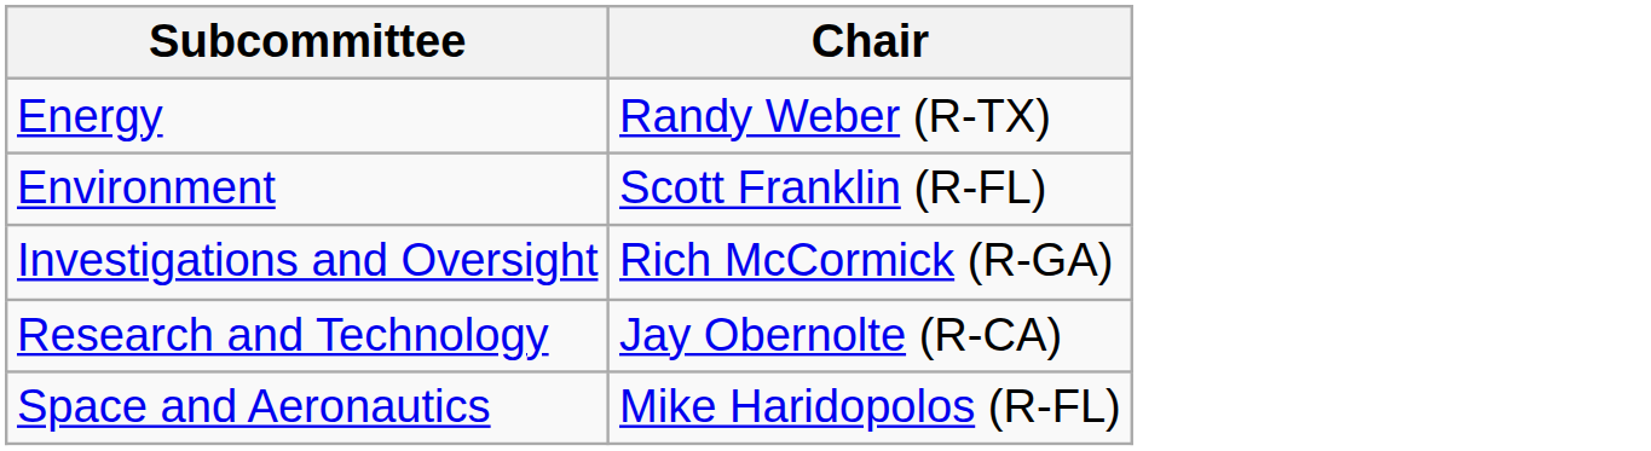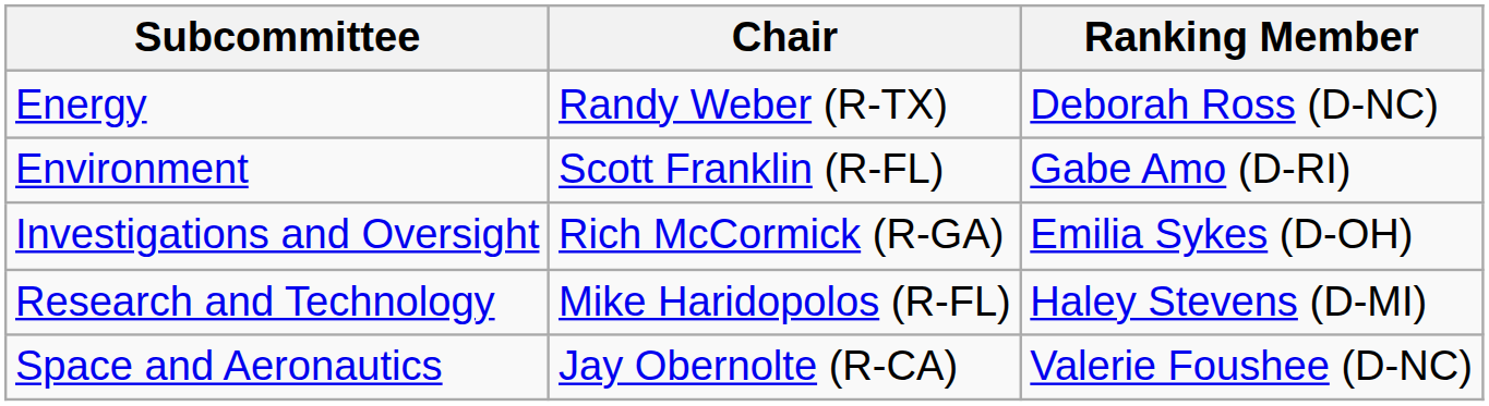+ column: Ranking Member | Deborah Ross (D-NC) | Gabe Amo (D-RI) | Emilia Sykes (D-OH) | Haley Stevens (D-MI) | Valerie Foushee (D-NC)
Research and Technology | Chair: Jay Obernolte (R-CA) -> Mike Haridopolos (R-FL)
Space and Aeronautics | Chair: Mike Haridopolos (R-FL) -> Jay Obernolte (R-CA)
